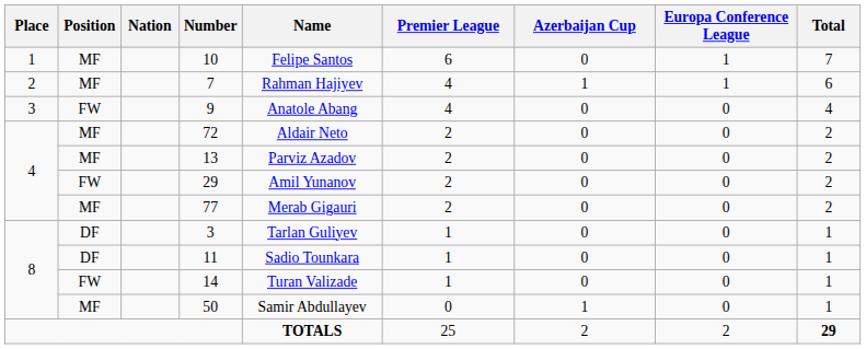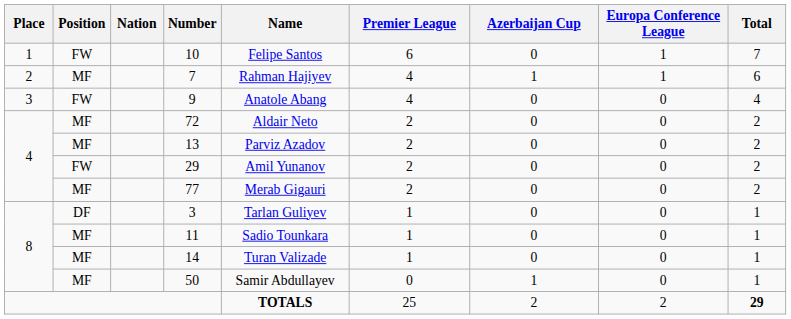10 | Position: MF -> FW
11 | Position: DF -> MF
14 | Position: FW -> MF
